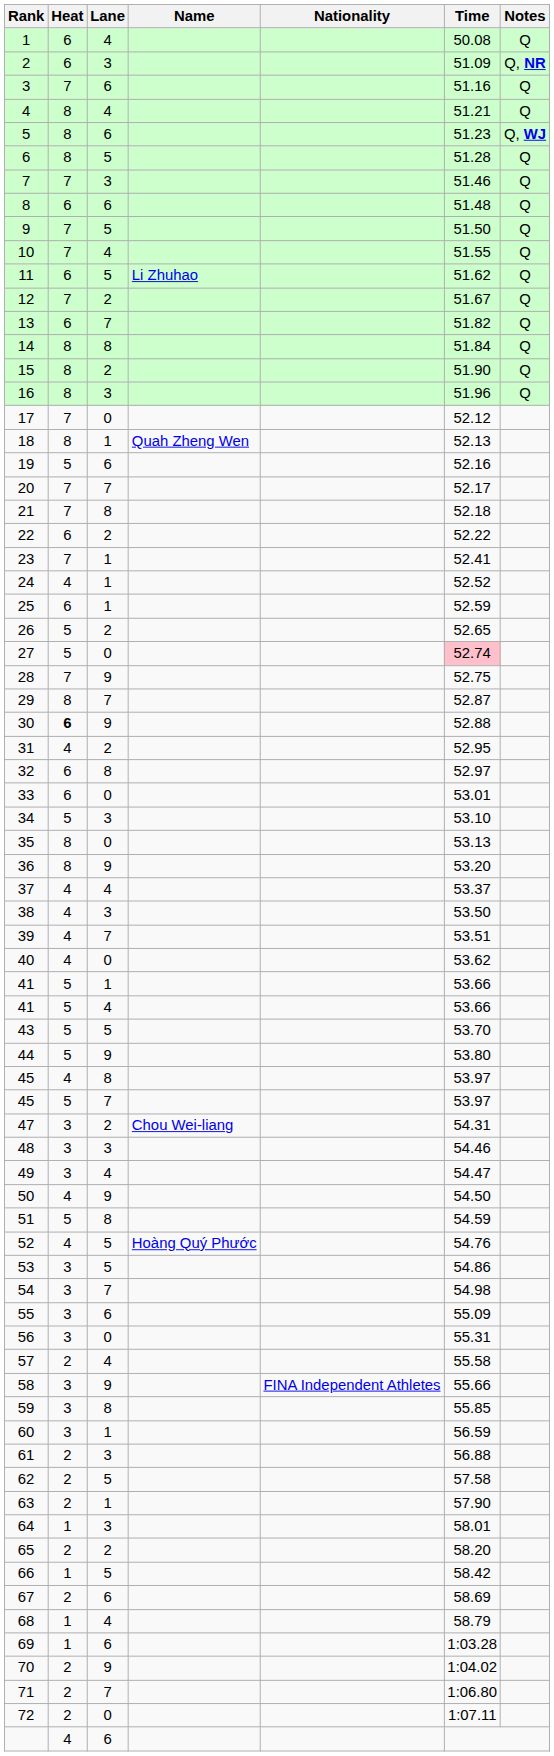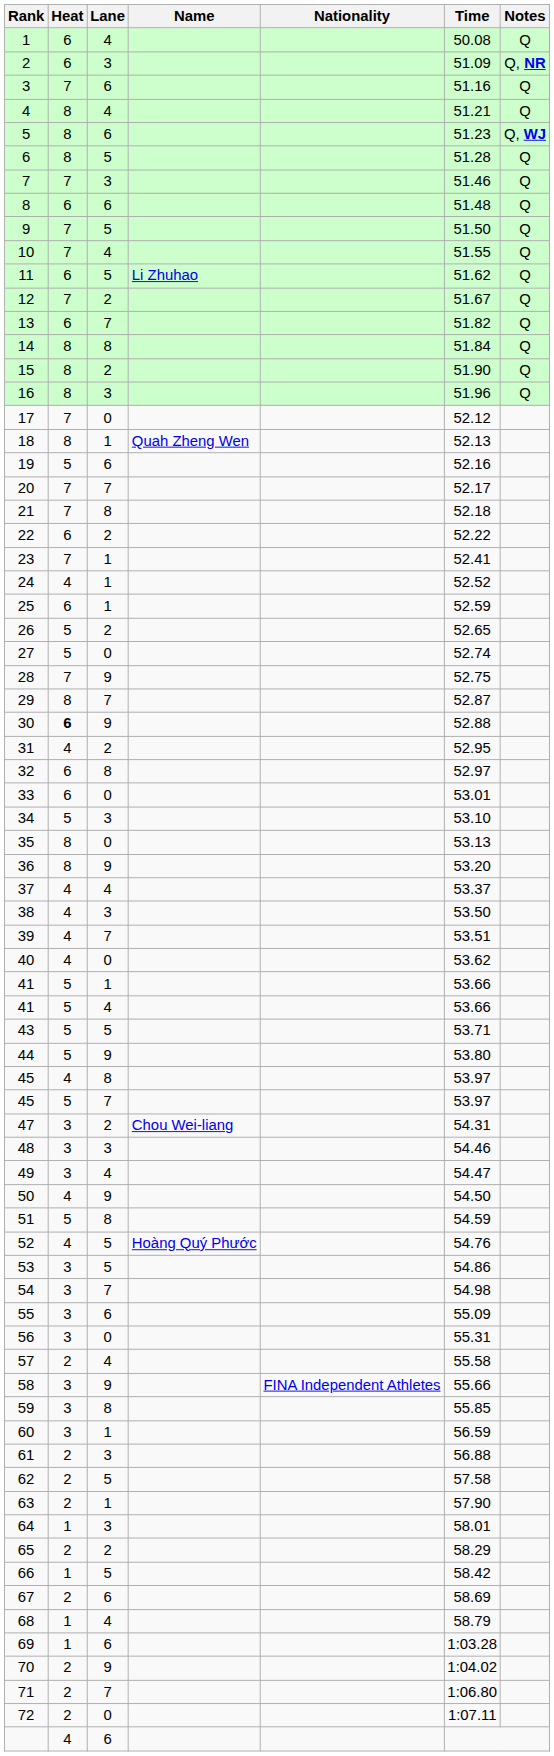27 | Time: pink background -> no background
43 | Time: 53.70 -> 53.71
65 | Time: 58.20 -> 58.29
